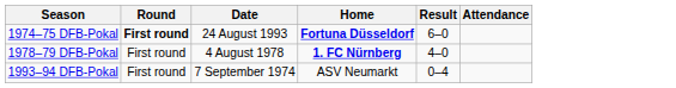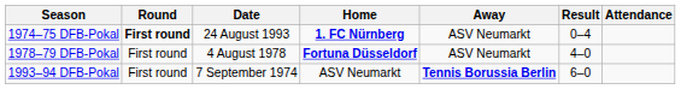+ column: Away | ASV Neumarkt | ASV Neumarkt | Tennis Borussia Berlin
1974–75 DFB-Pokal | Home: Fortuna Düsseldorf -> 1. FC Nürnberg
1974–75 DFB-Pokal | Result: 6–0 -> 0–4
1978–79 DFB-Pokal | Home: 1. FC Nürnberg -> Fortuna Düsseldorf
1993–94 DFB-Pokal | Result: 0–4 -> 6–0
